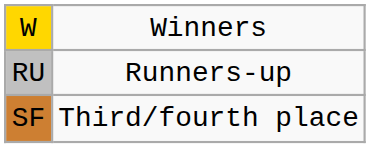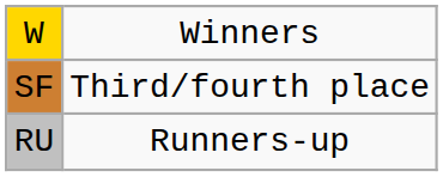rows swapped: RU <-> SF
